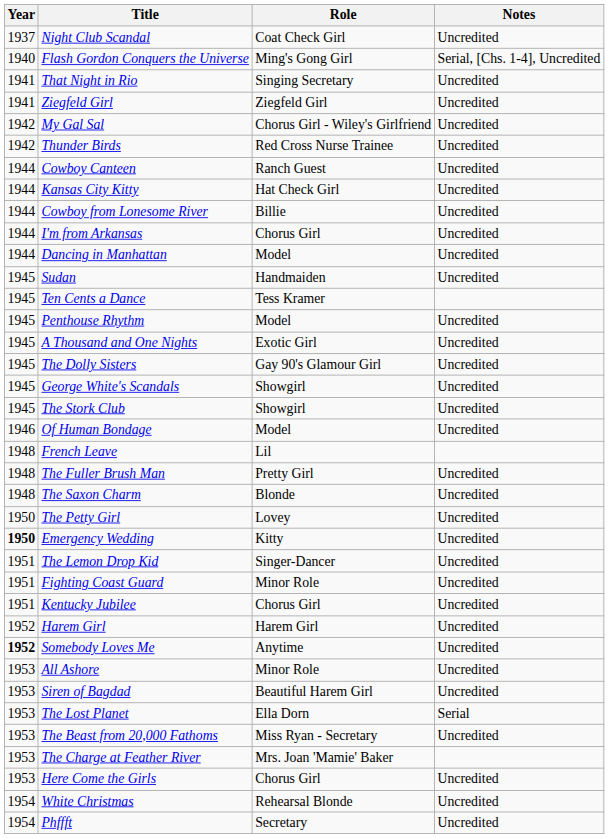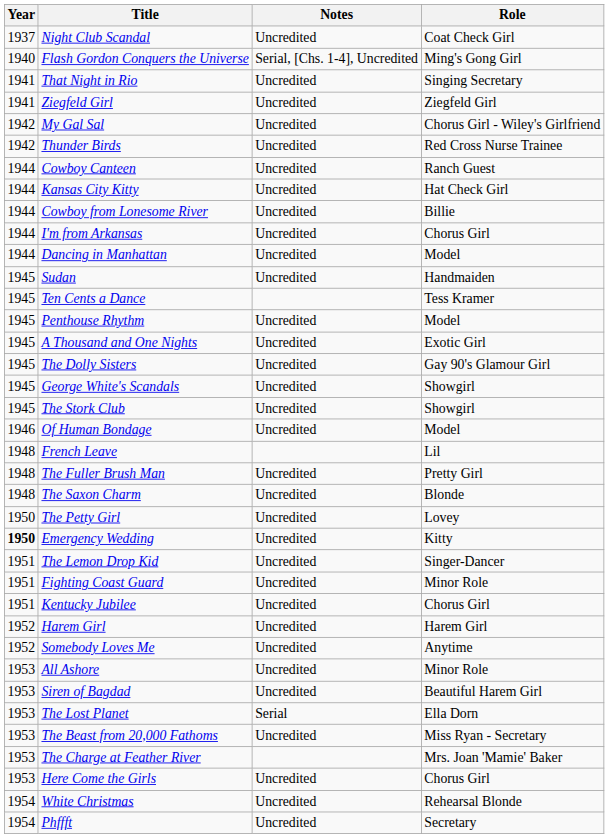columns swapped: Role <-> Notes
Somebody Loves Me | Year: bold -> normal
